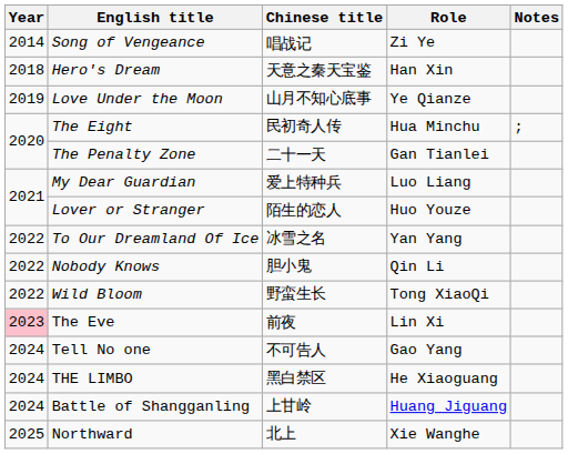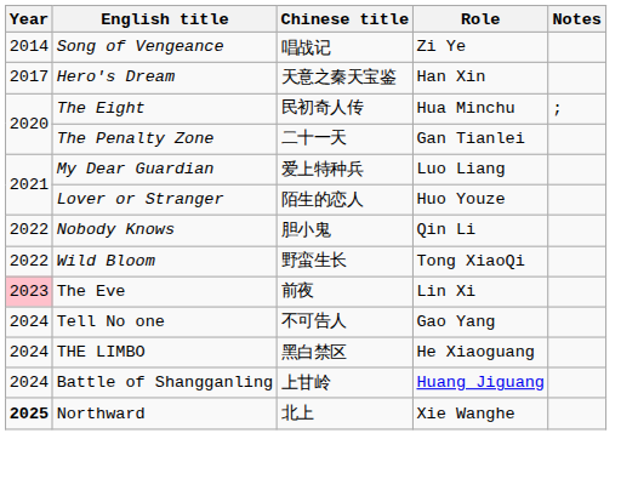Hero's Dream | Year: 2018 -> 2017
- row: 2019 | Love Under the Moon | 山月不知心底事 | Ye Qianze
- row: 2022 | To Our Dreamland Of Ice | 冰雪之名 | Yan Yang
Northward | Year: normal -> bold
